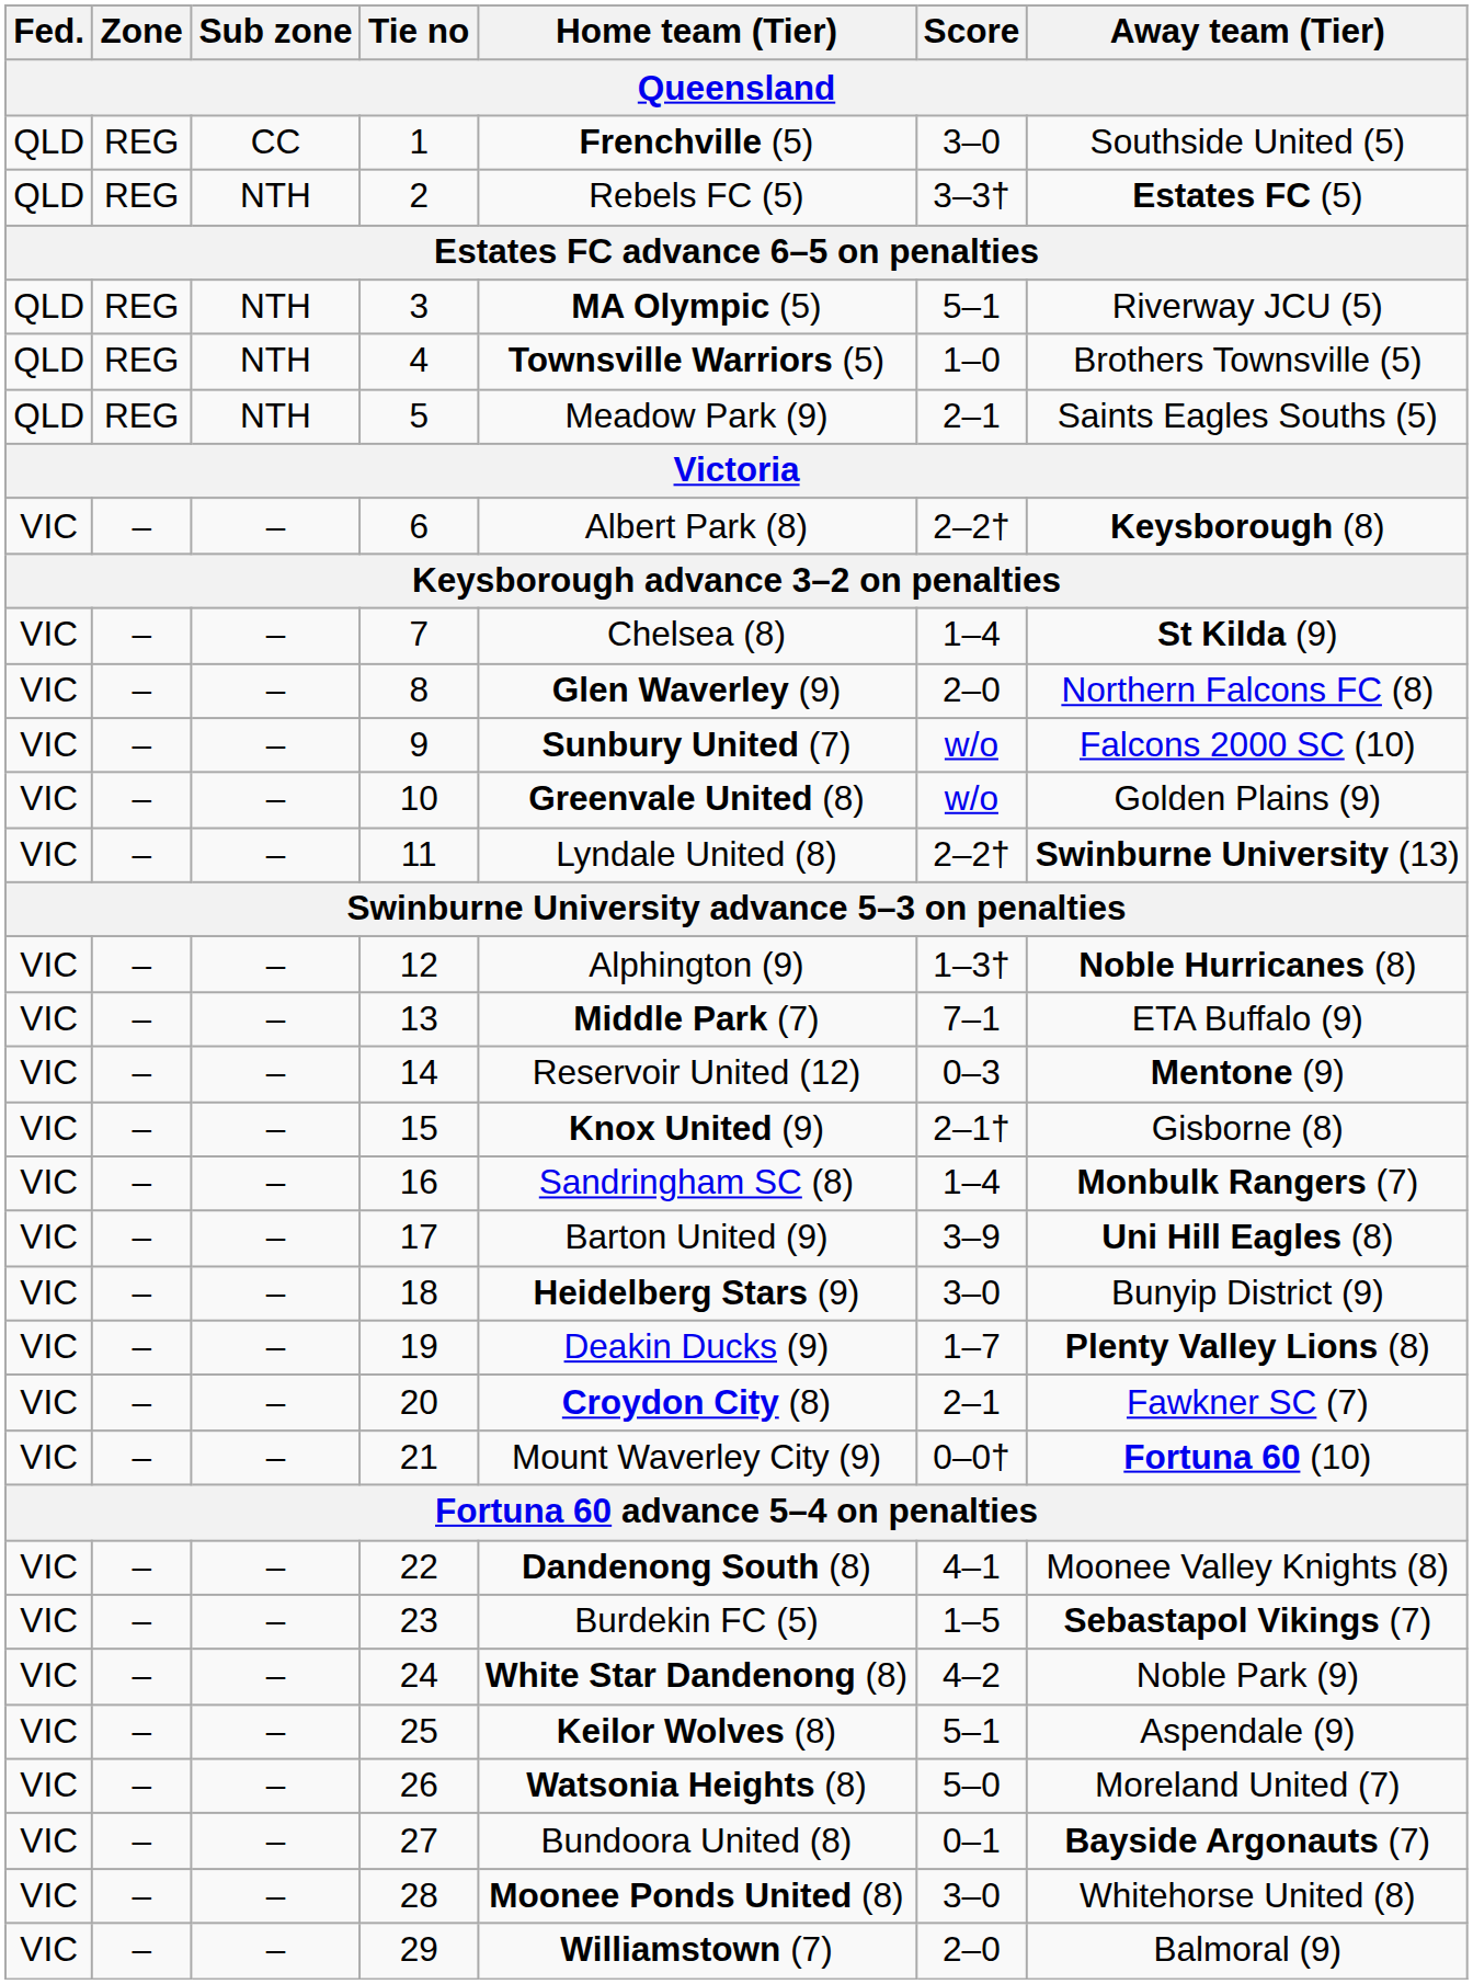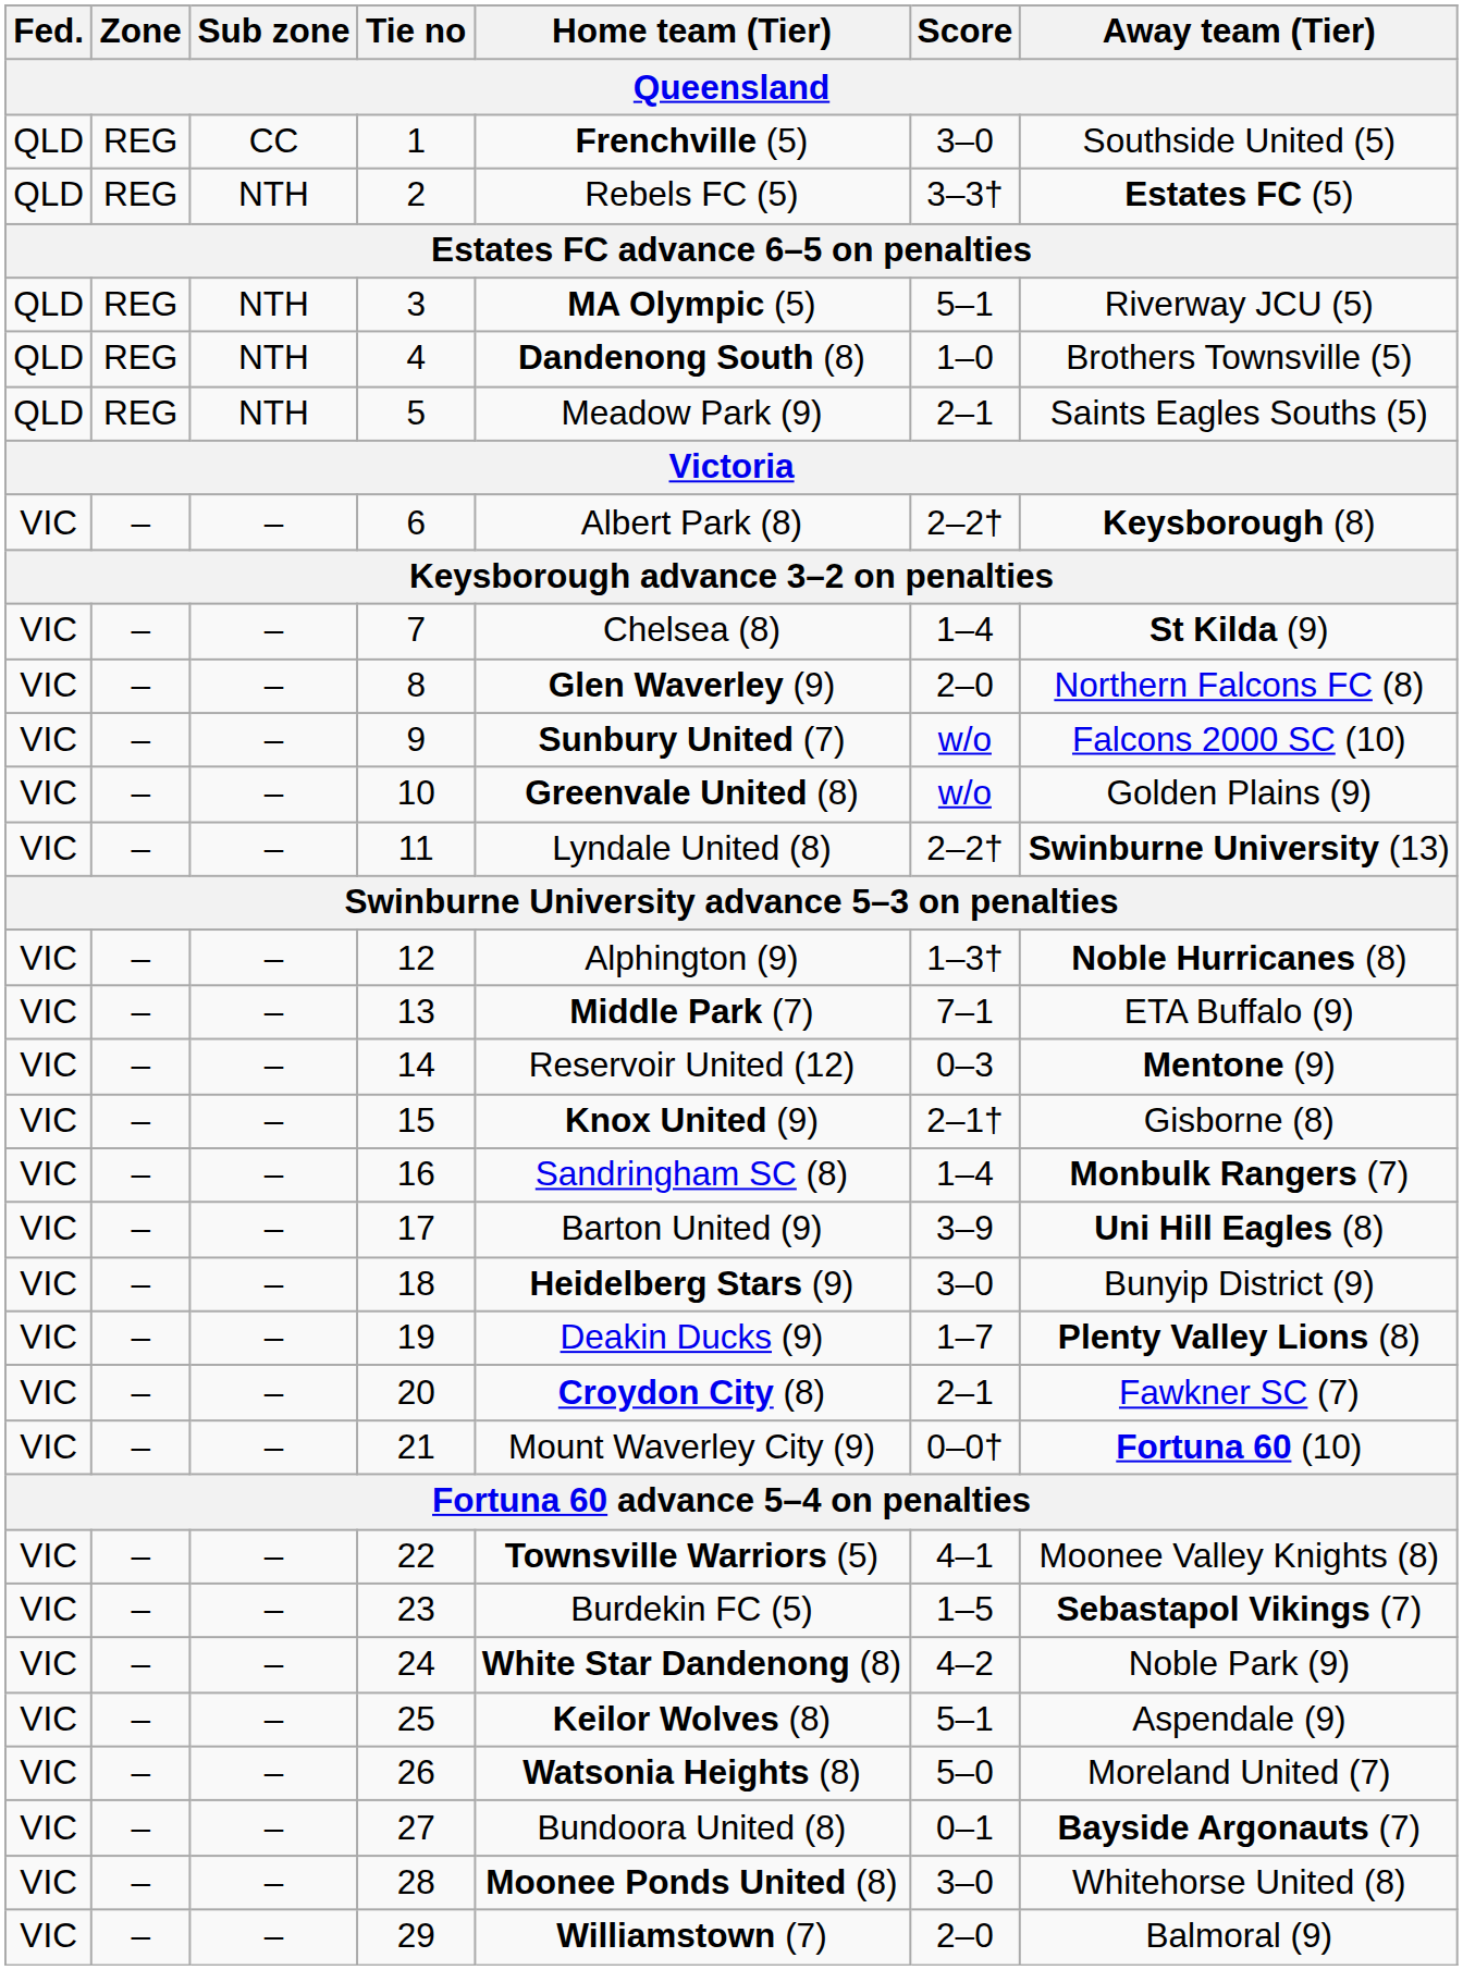4 | Home team (Tier): Townsville Warriors (5) -> Dandenong South (8)
22 | Home team (Tier): Dandenong South (8) -> Townsville Warriors (5)
